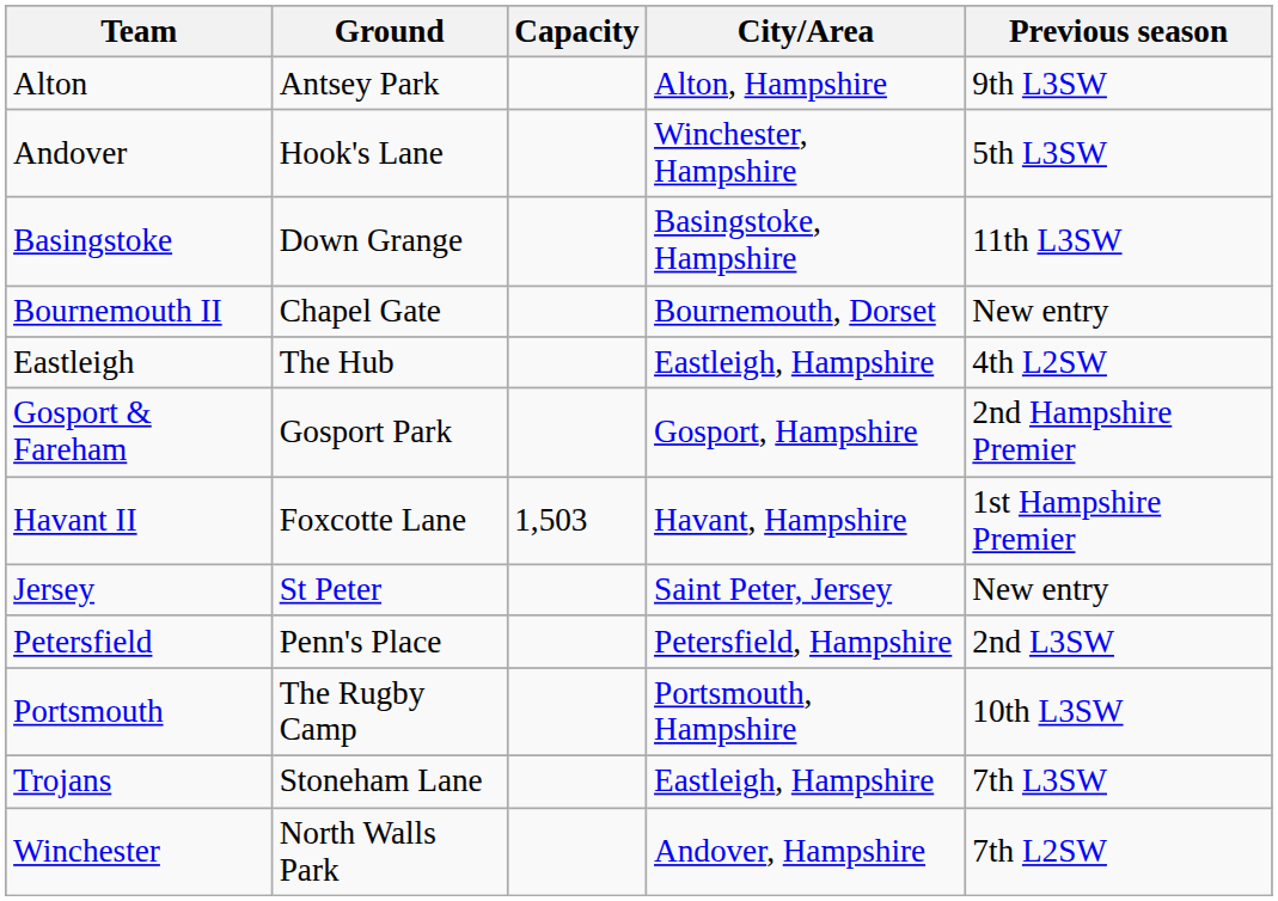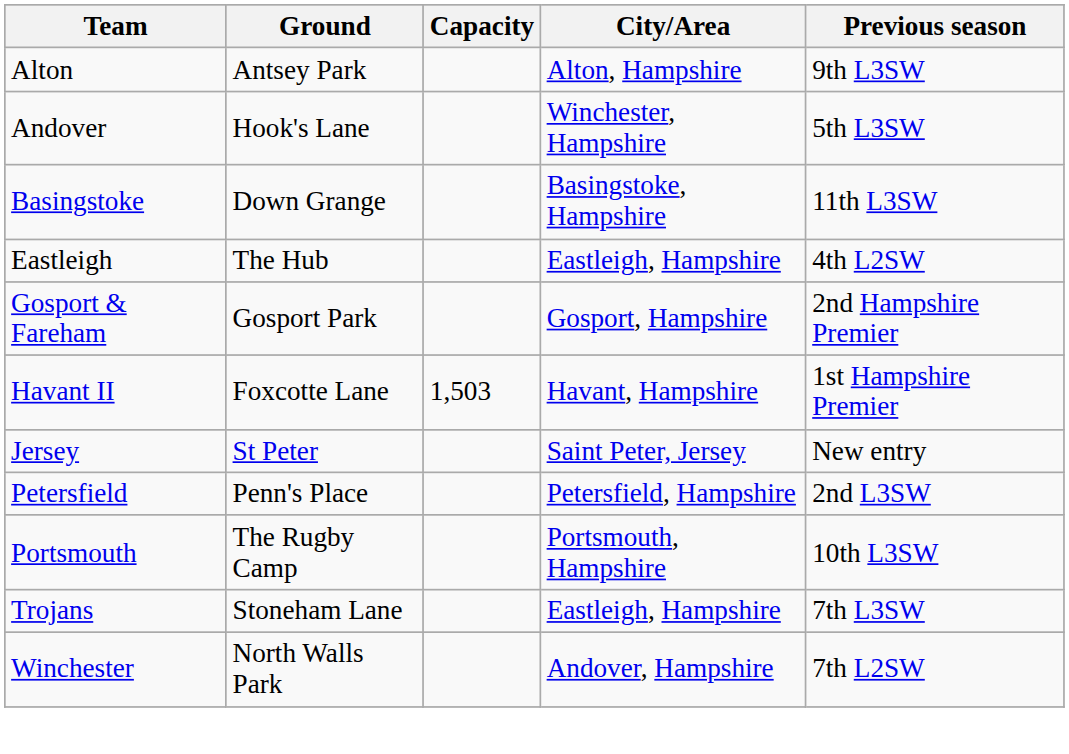- row: Bournemouth II | Chapel Gate | Bournemouth, Dorset | New entry
